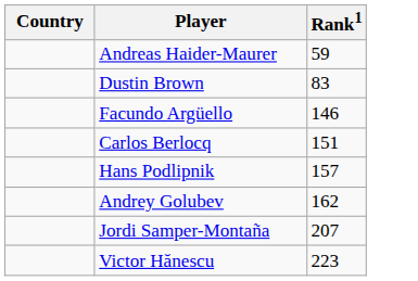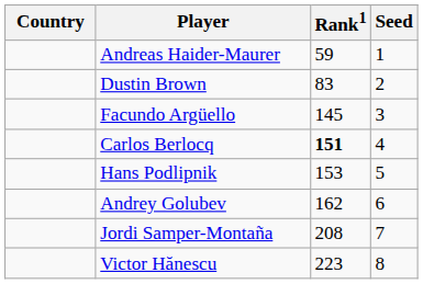+ column: Seed | 1 | 2 | 3 | 4 | 5 | 6 | 7 | 8
Facundo Argüello | Rank1: 146 -> 145
Carlos Berlocq | Rank1: normal -> bold
Hans Podlipnik | Rank1: 157 -> 153
Jordi Samper-Montaña | Rank1: 207 -> 208
